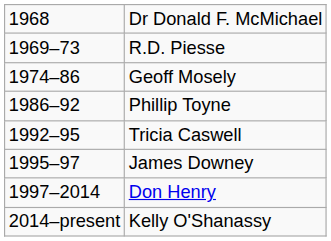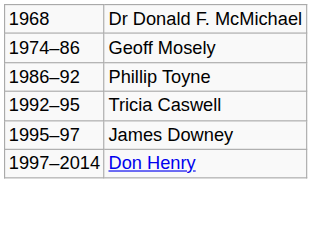- row: 1969–73 | R.D. Piesse
- row: 2014–present | Kelly O'Shanassy
